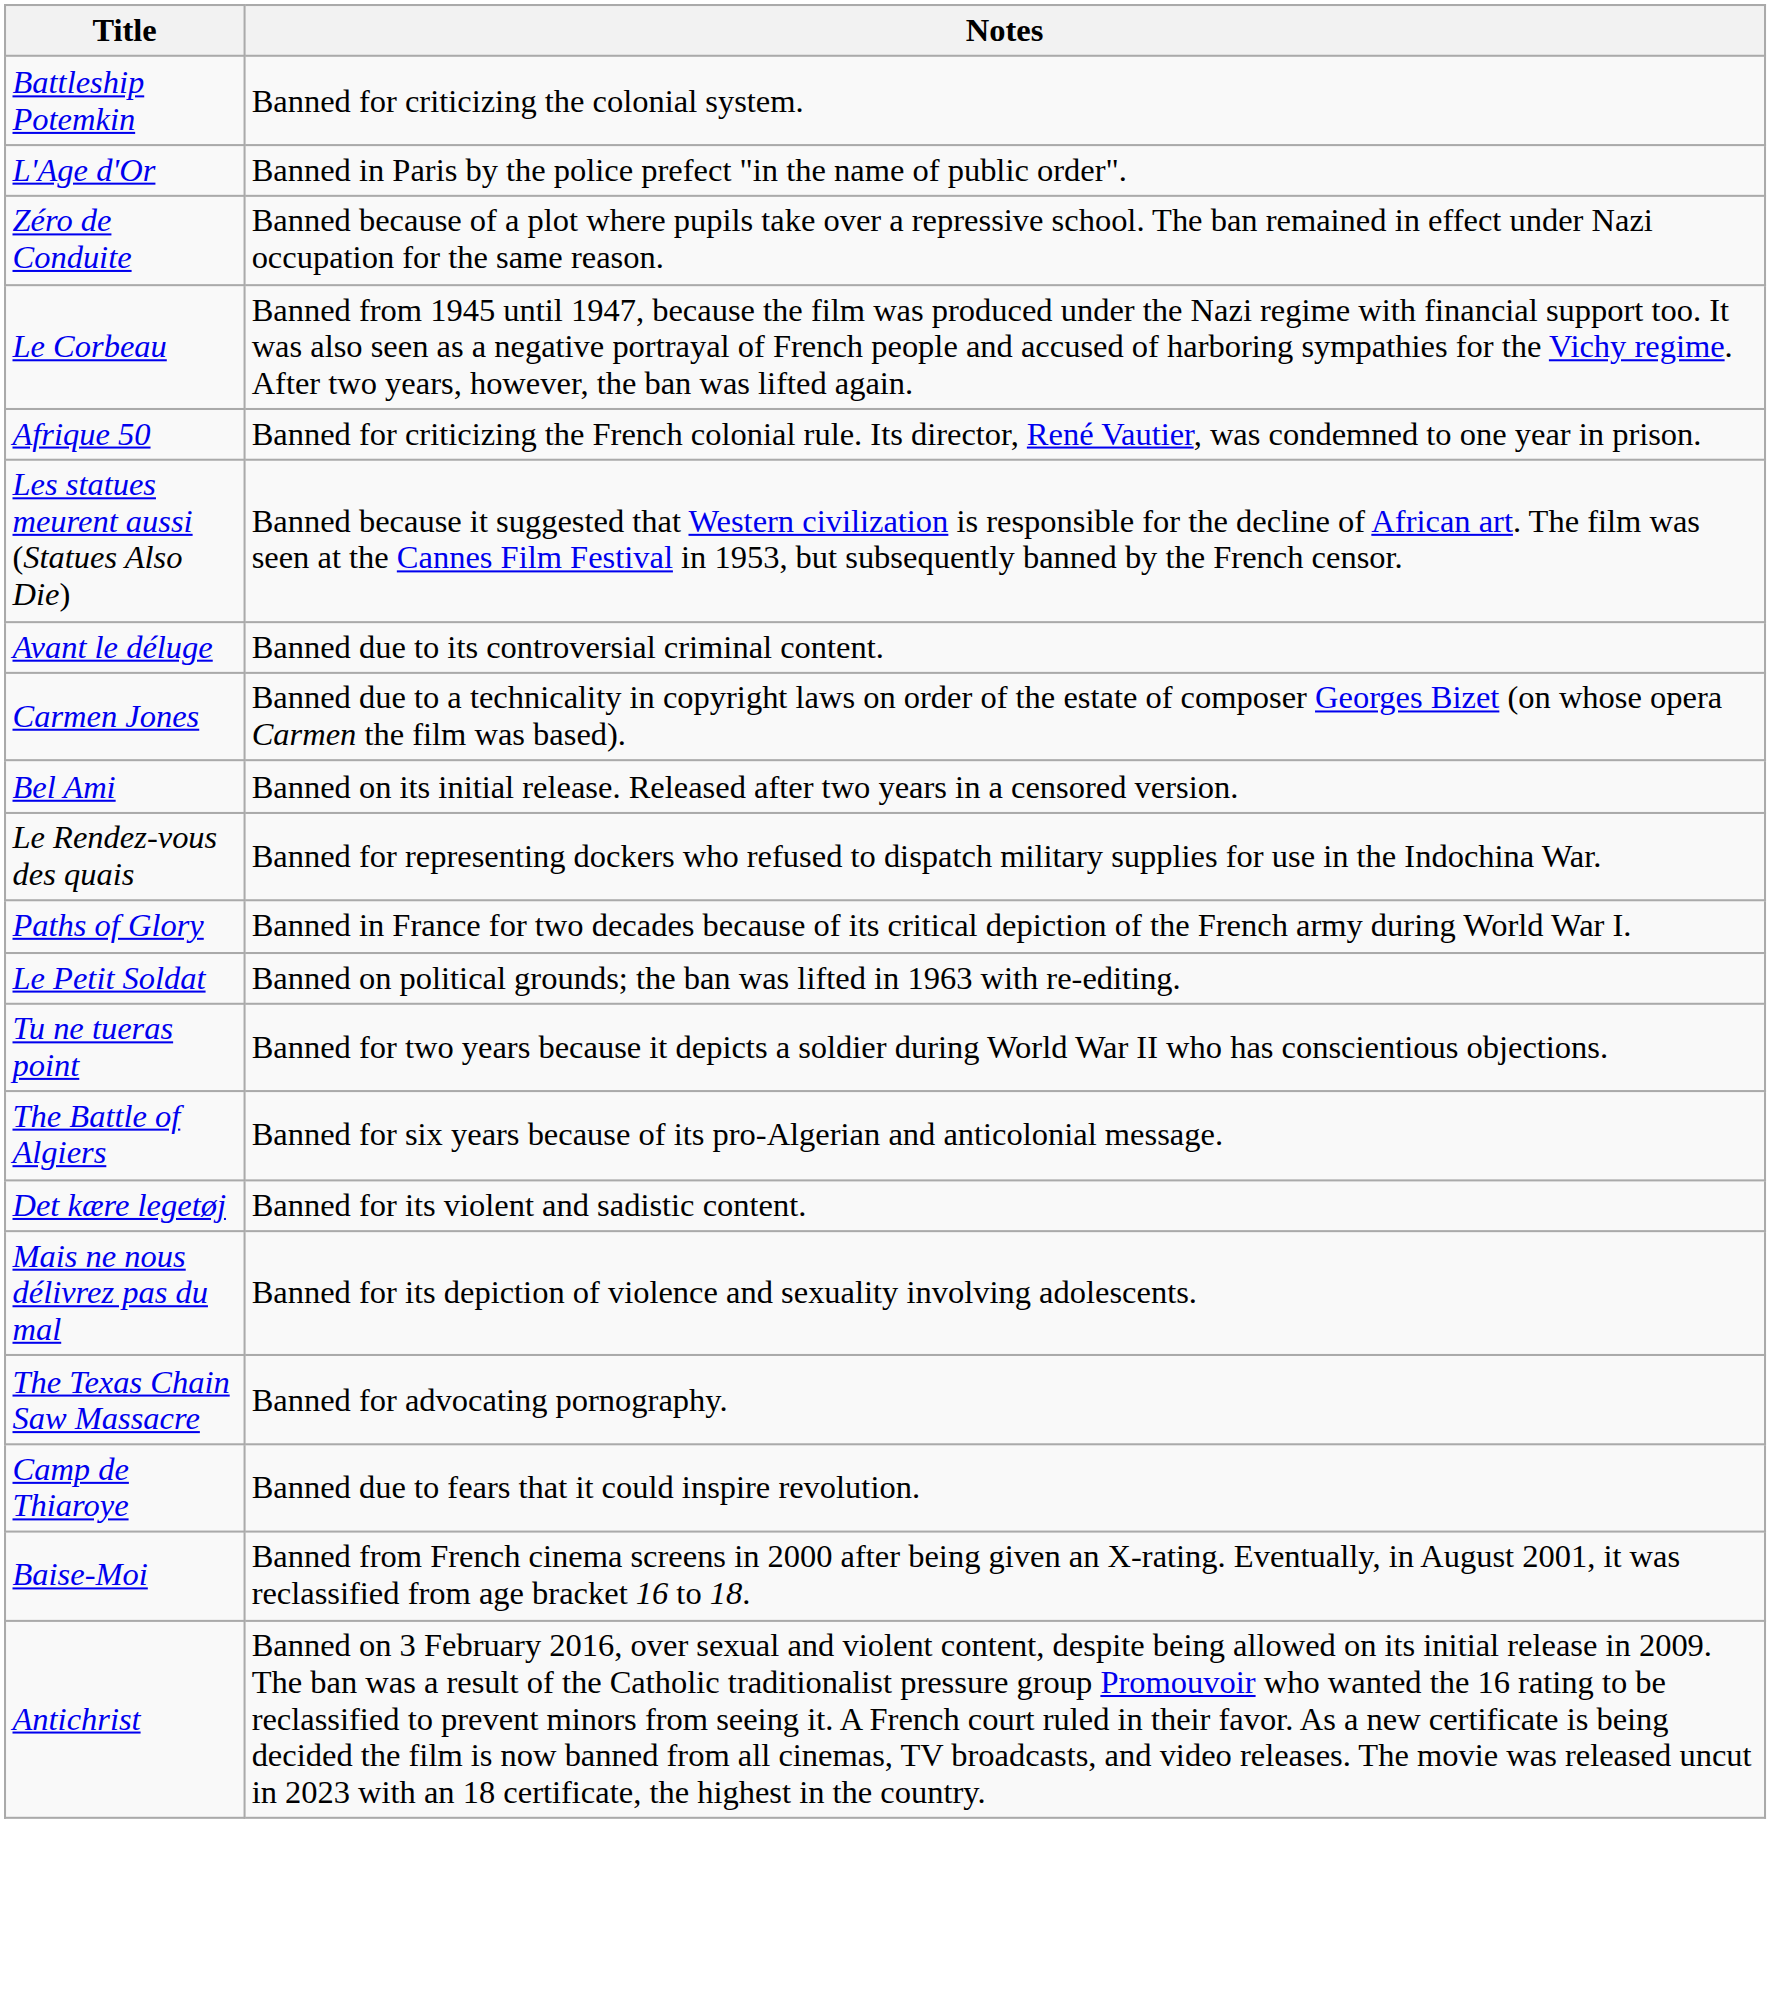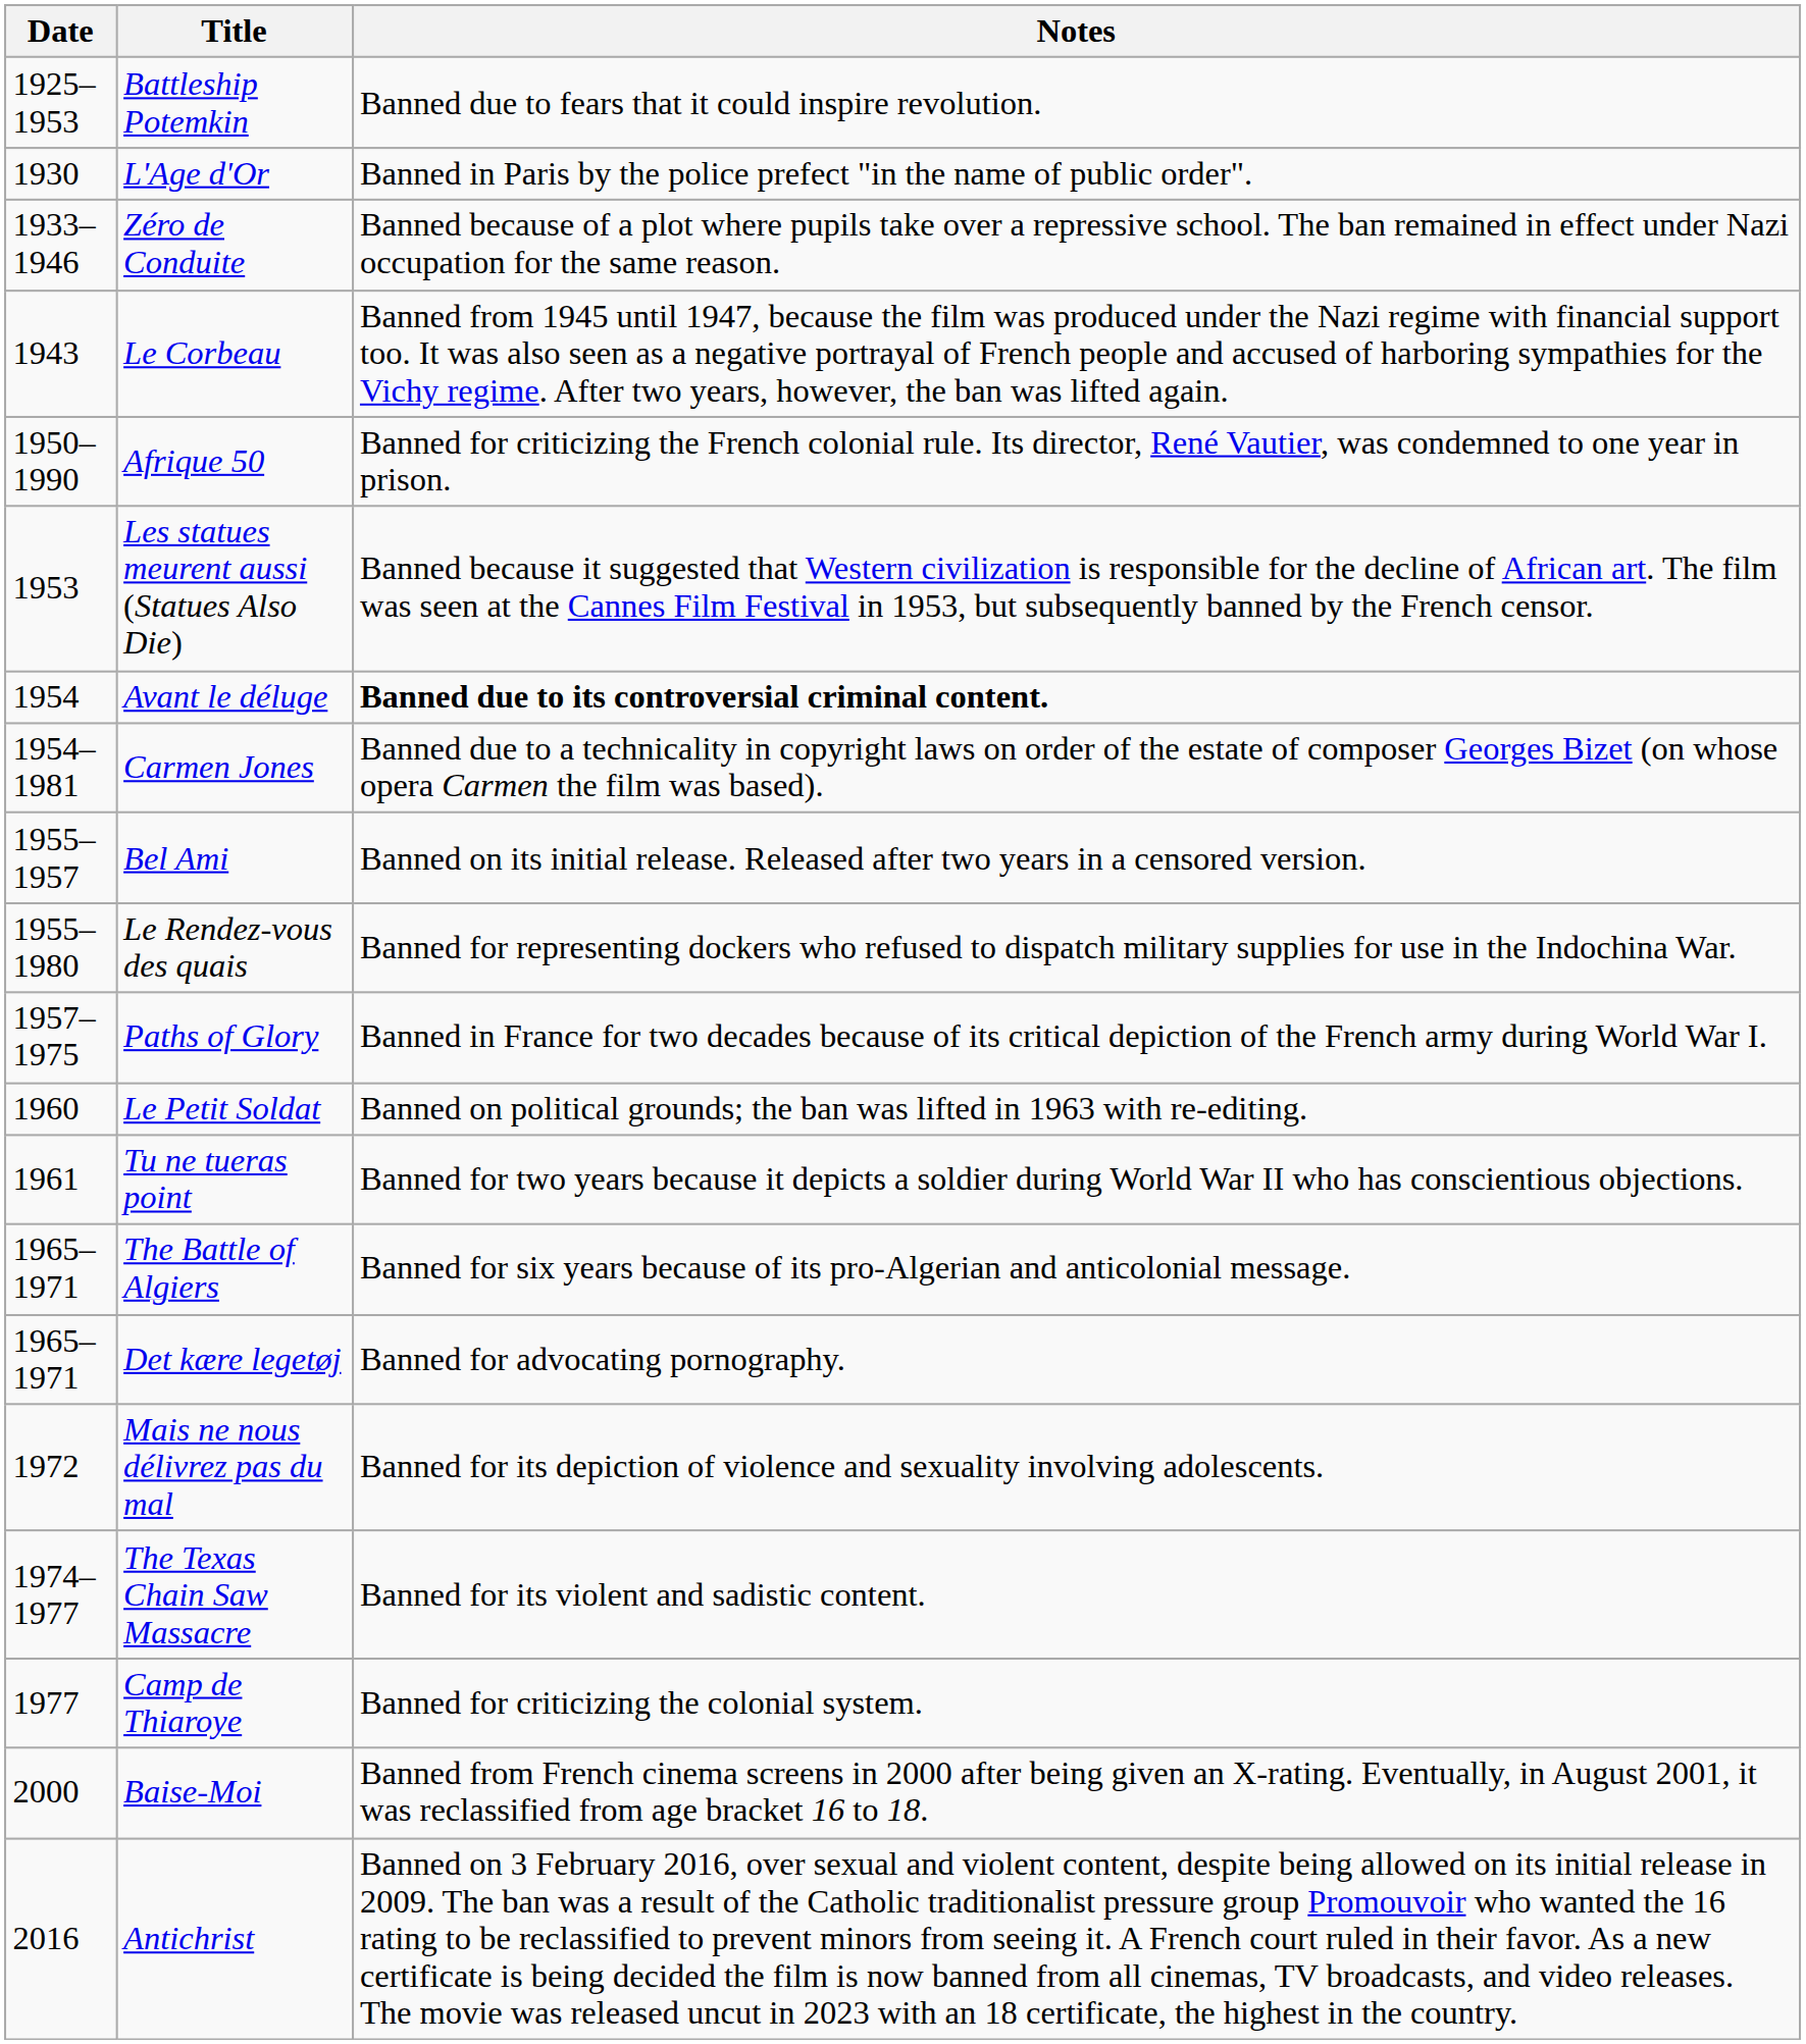+ column: Date | 1925–1953 | 1930 | 1933–1946 | 1943 | 1950–1990 | 1953 | 1954 | 1954–1981 | 1955–1957 | 1955–1980 | 1957–1975 | 1960 | 1961 | 1965–1971 | 1965–1971 | 1972 | 1974–1977 | 1977 | 2000 | 2016
Battleship Potemkin | Notes: Banned for criticizing the colonial system. -> Banned due to fears that it could inspire revolution.
Avant le déluge | Notes: normal -> bold
Det kære legetøj | Notes: Banned for its violent and sadistic content. -> Banned for advocating pornography.
The Texas Chain Saw Massacre | Notes: Banned for advocating pornography. -> Banned for its violent and sadistic content.
Camp de Thiaroye | Notes: Banned due to fears that it could inspire revolution. -> Banned for criticizing the colonial system.
